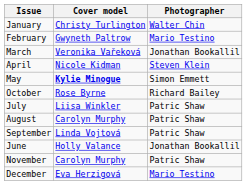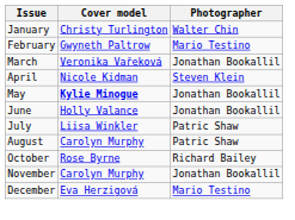May | Photographer: Simon Emmett -> Jonathan Bookallil
rows swapped: June <-> October
- row: September | Linda Vojtová | Patric Shaw
November | Photographer: Patric Shaw -> Jonathan Bookallil
